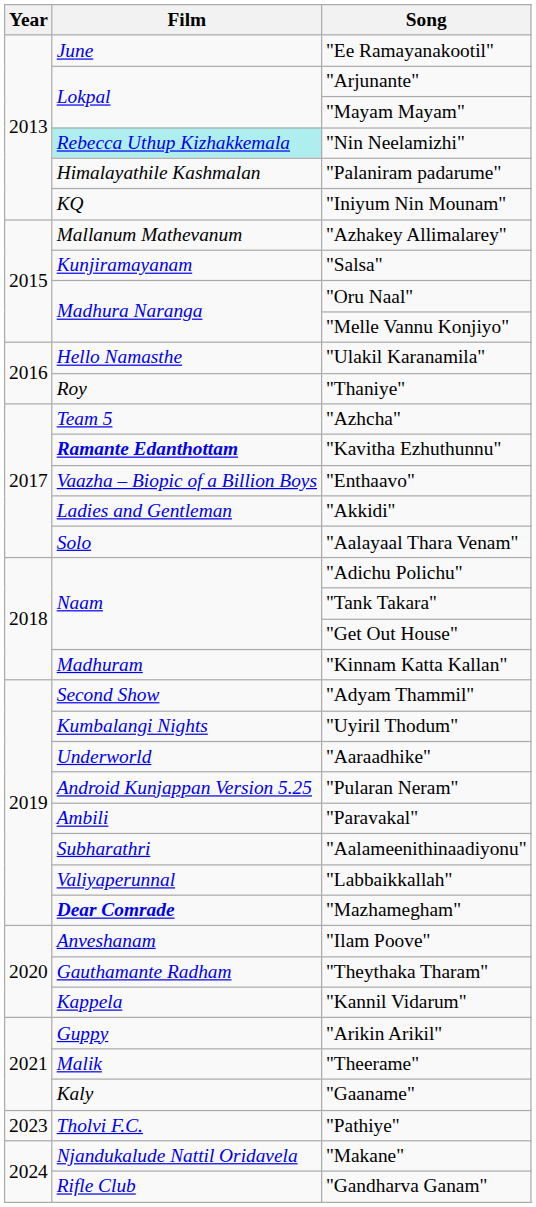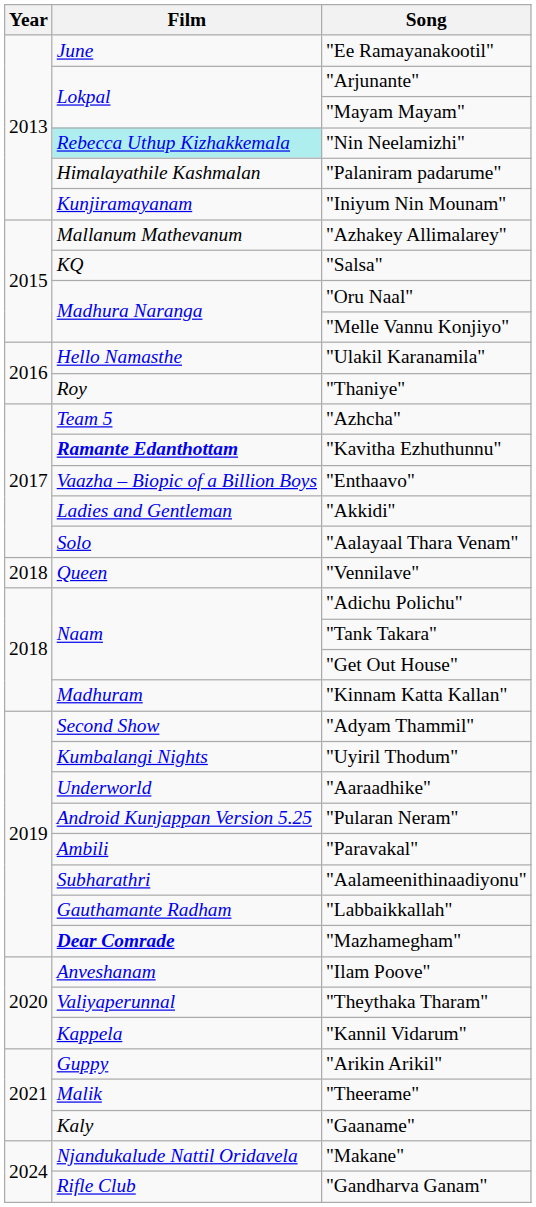"Iniyum Nin Mounam" | Film: KQ -> Kunjiramayanam
"Salsa" | Film: Kunjiramayanam -> KQ
+ row: 2018 | Queen | "Vennilave"
"Labbaikkallah" | Film: Valiyaperunnal -> Gauthamante Radham
"Theythaka Tharam" | Film: Gauthamante Radham -> Valiyaperunnal
- row: 2023 | Tholvi F.C. | "Pathiye"
